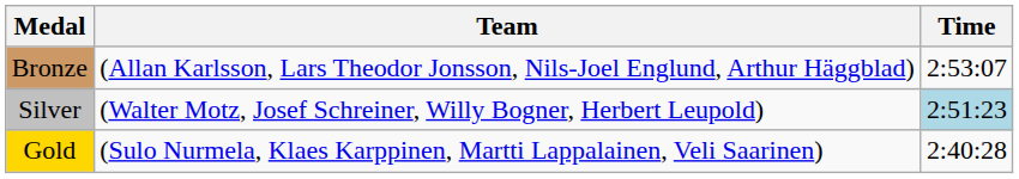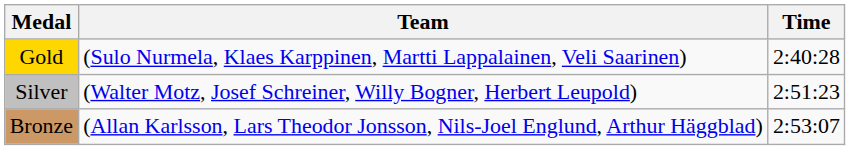rows swapped: Gold <-> Bronze
Silver | Time: lightblue background -> no background
